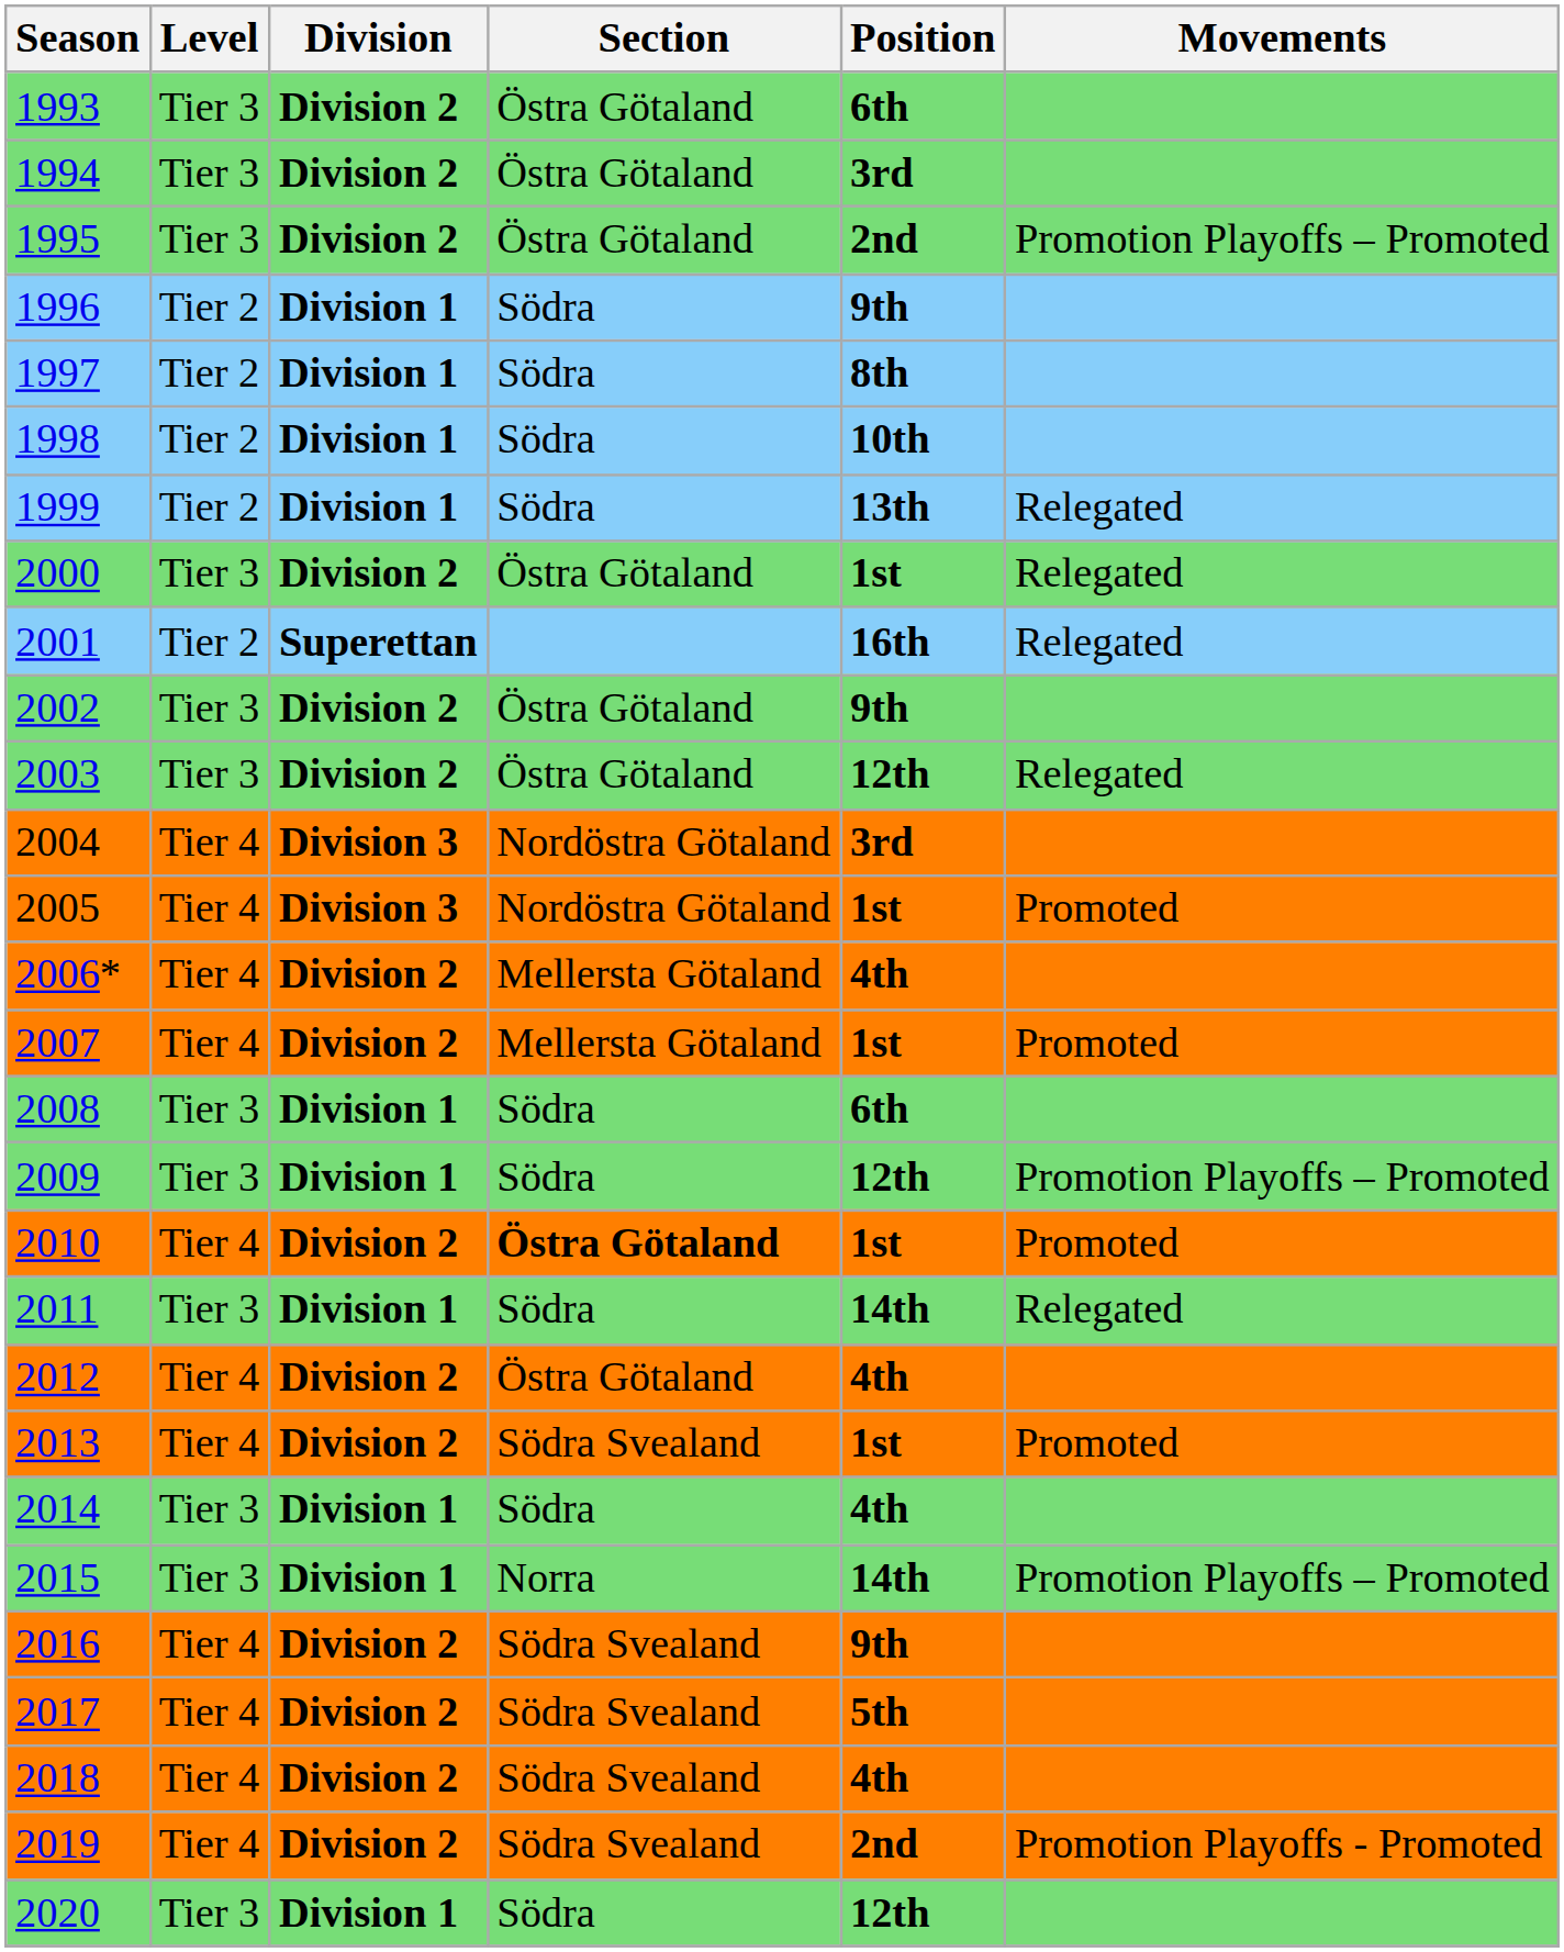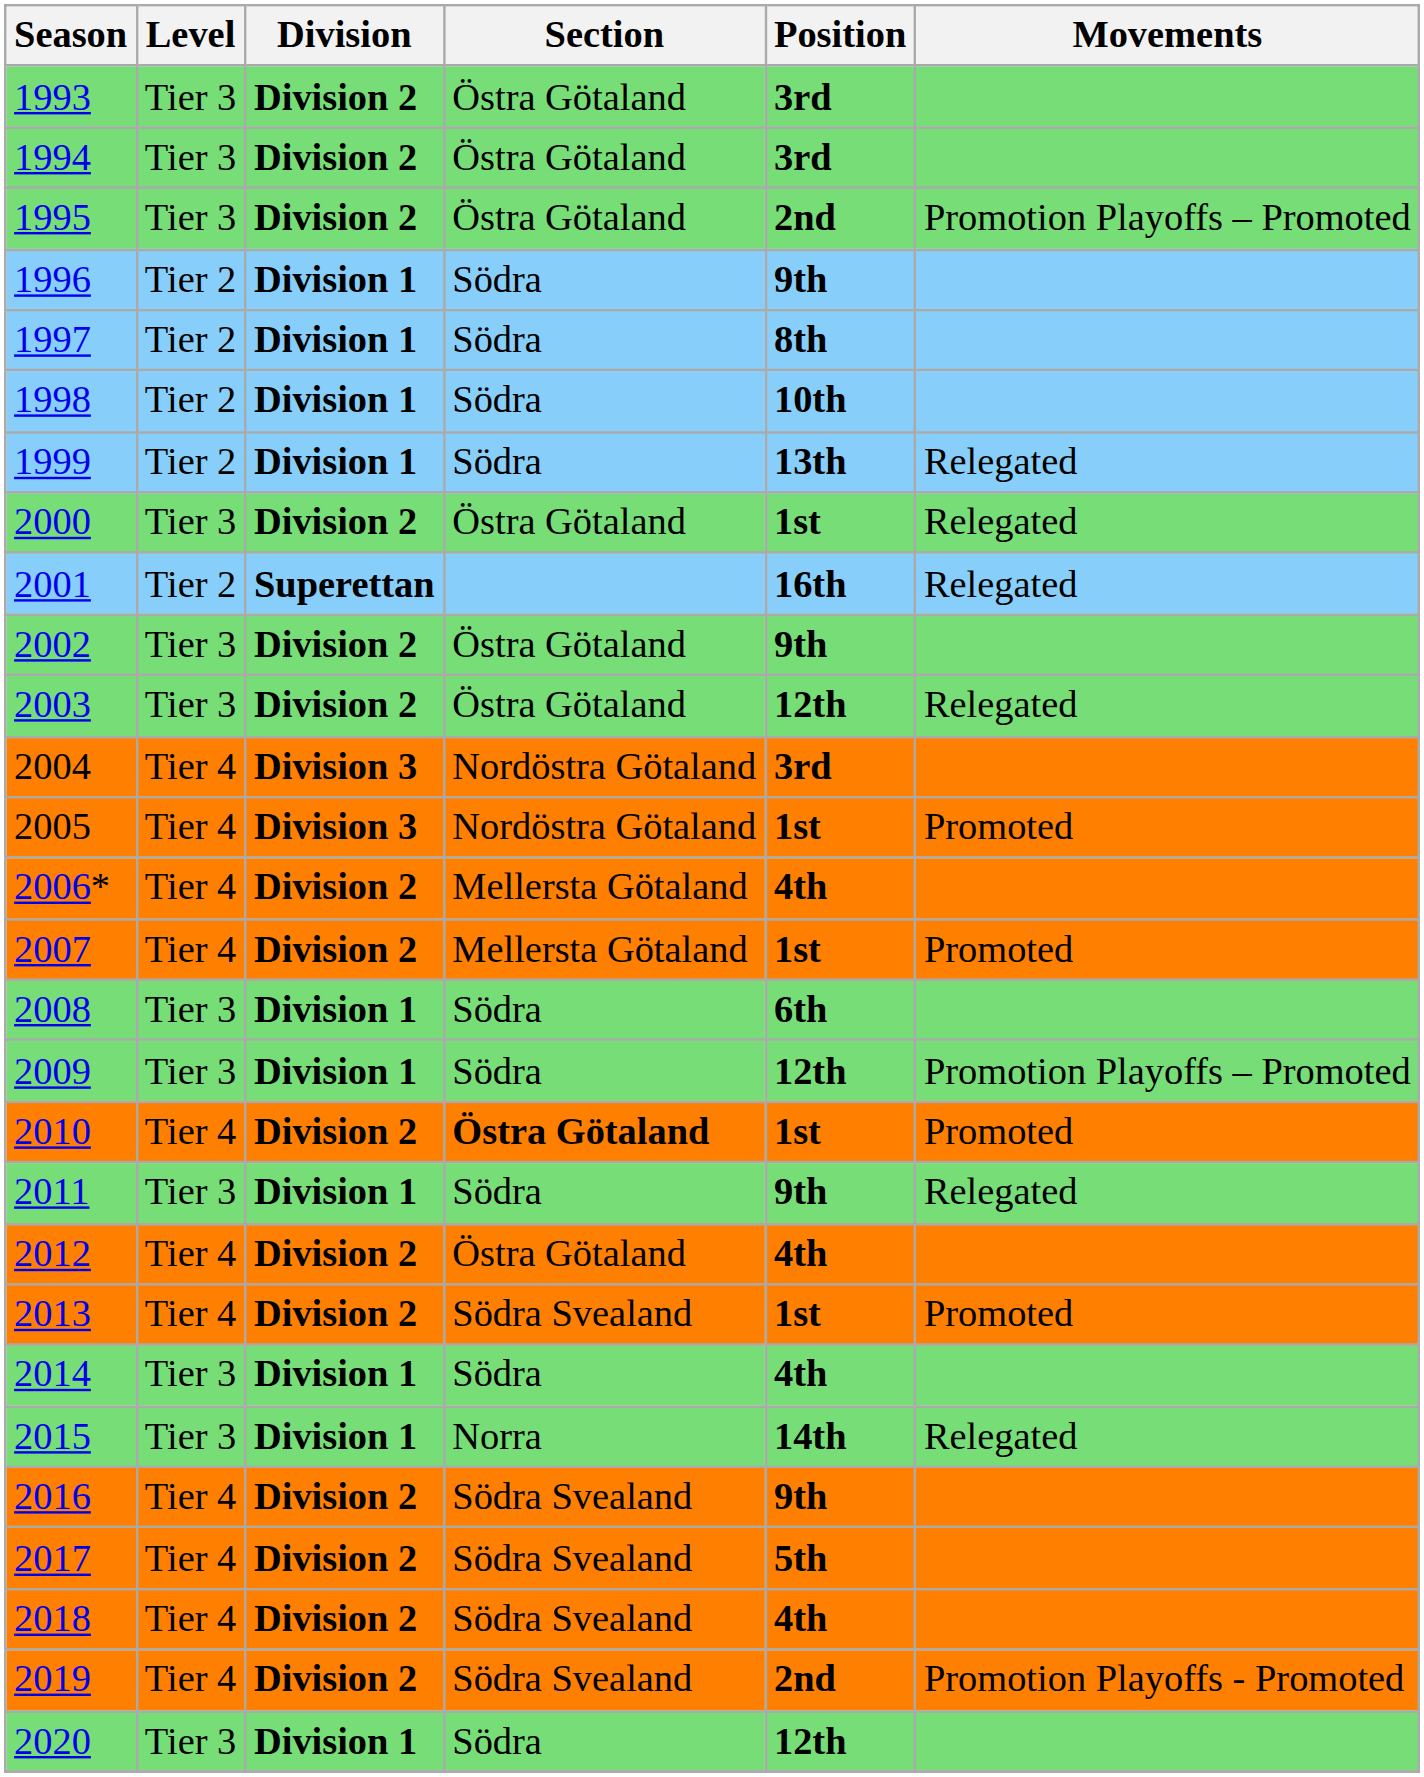1993 | Position: 6th -> 3rd
2011 | Position: 14th -> 9th
2015 | Movements: Promotion Playoffs – Promoted -> Relegated
